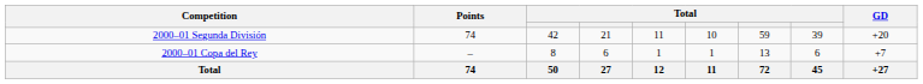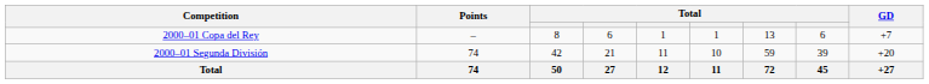rows swapped: 2000–01 Segunda División <-> 2000–01 Copa del Rey
